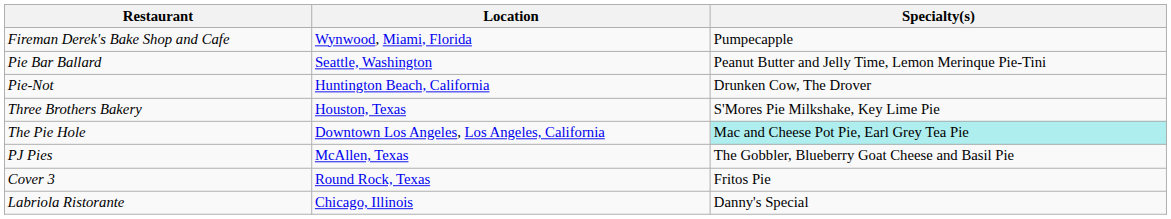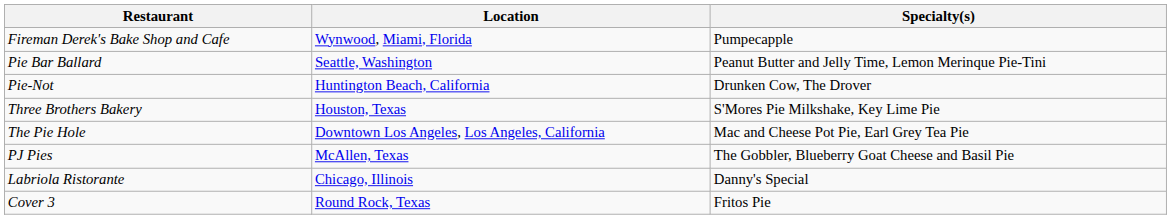The Pie Hole | Specialty(s): paleturquoise background -> no background
rows swapped: Cover 3 <-> Labriola Ristorante
